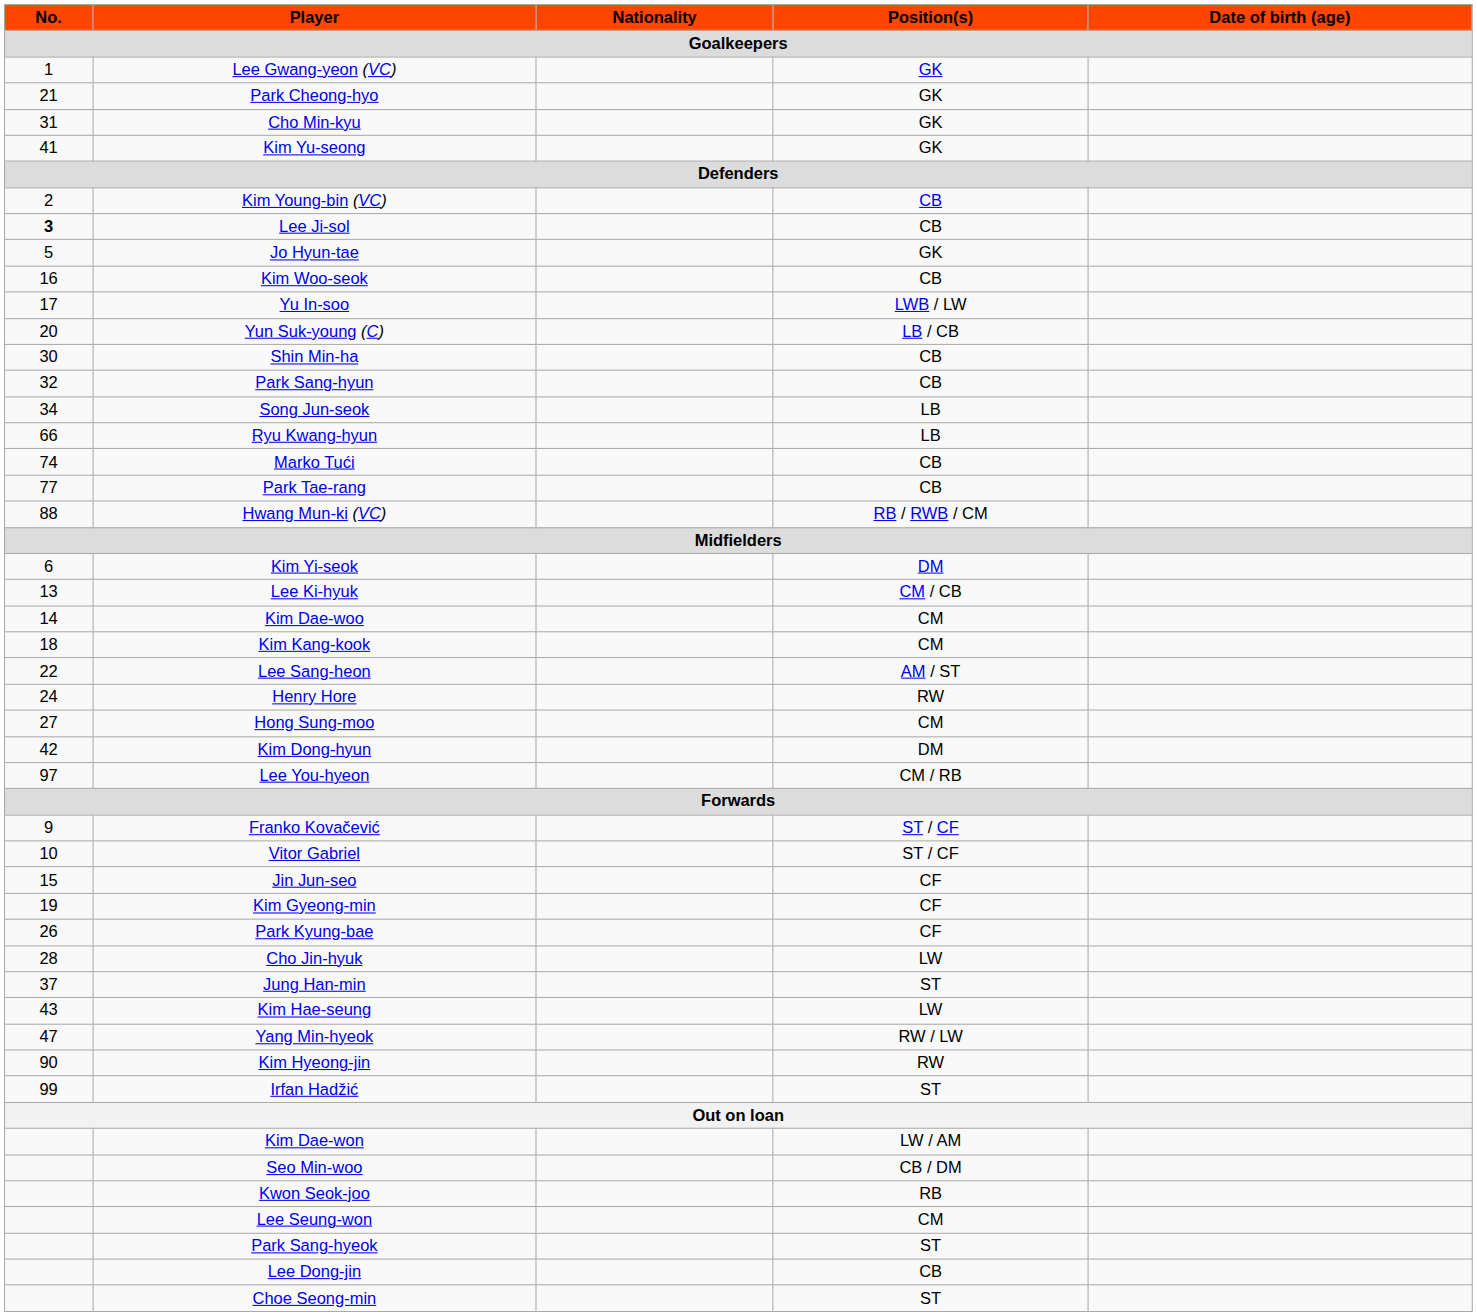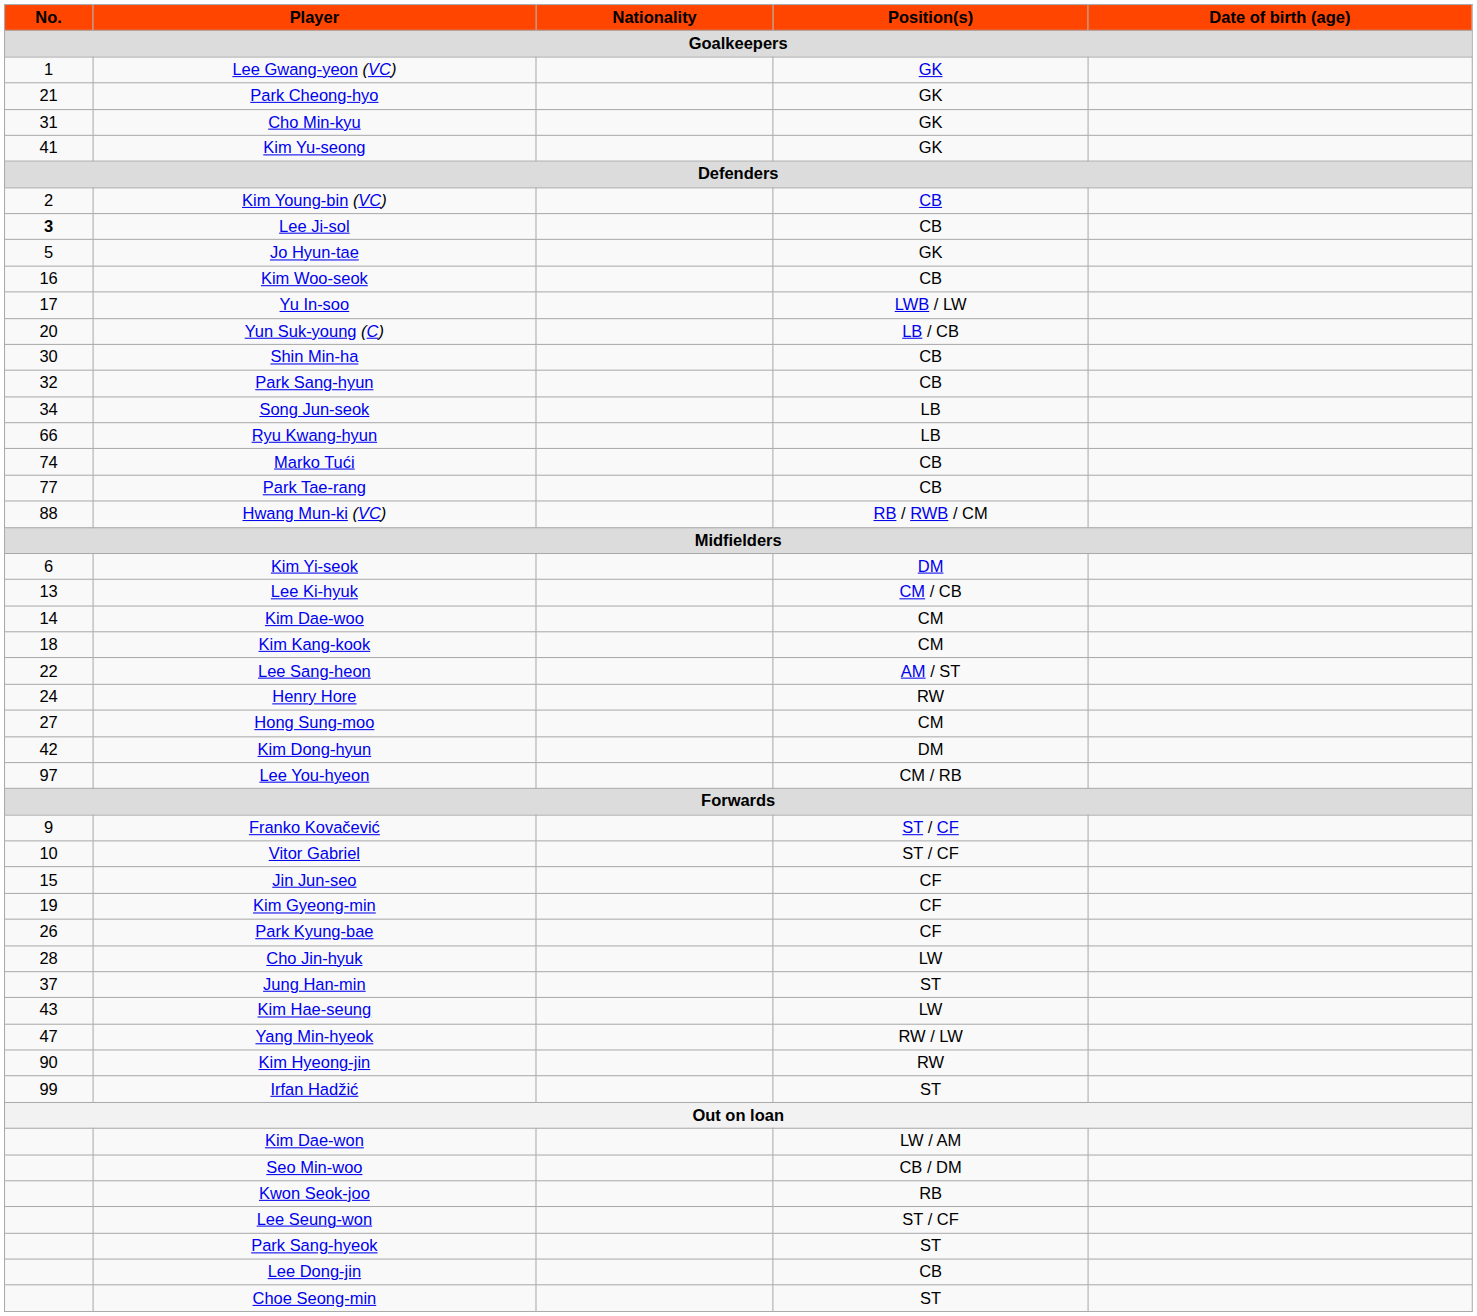Lee Seung-won | Position(s): CM -> ST / CF
